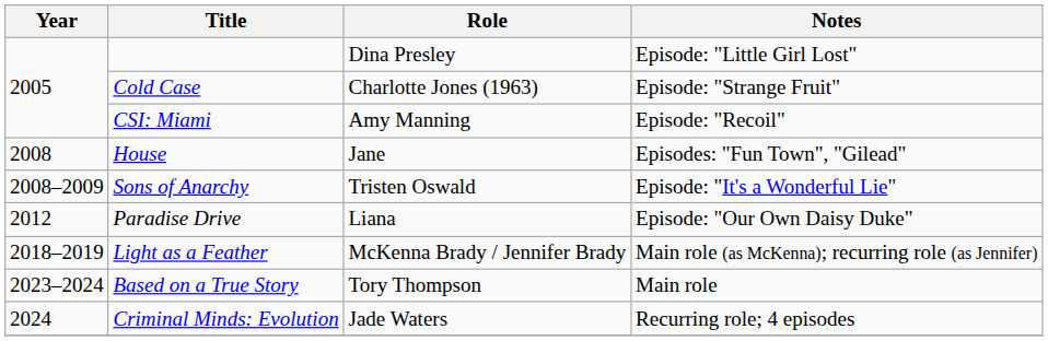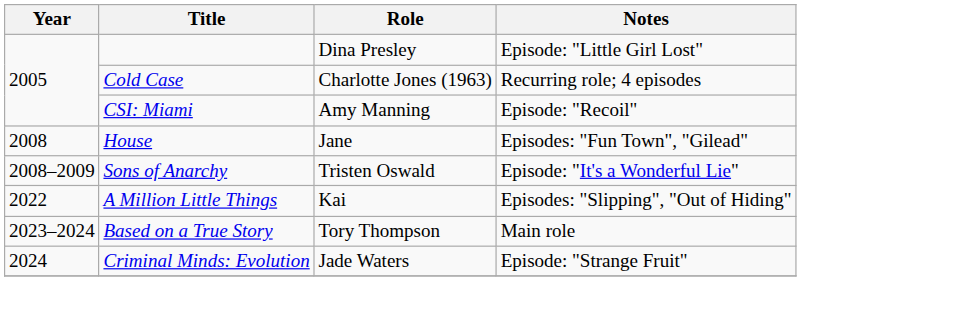Cold Case | Notes: Episode: "Strange Fruit" -> Recurring role; 4 episodes
- row: 2012 | Paradise Drive | Liana | Episode: "Our Own Daisy Duke"
- row: 2018–2019 | Light as a Feather | McKenna Brady / Jennifer Brady | Main role (as McKenna); recurring role (as Jennifer)
+ row: 2022 | A Million Little Things | Kai | Episodes: "Slipping", "Out of Hiding"
Criminal Minds: Evolution | Notes: Recurring role; 4 episodes -> Episode: "Strange Fruit"
